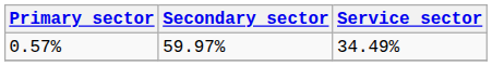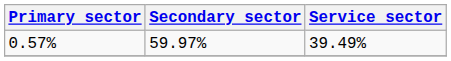0.57% | Service sector: 34.49% -> 39.49%
